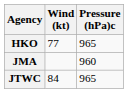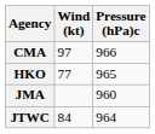+ row: CMA | 97 | 966
JTWC | Pressure (hPa)c: 965 -> 964
